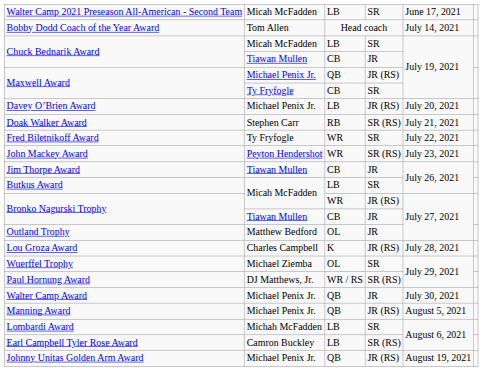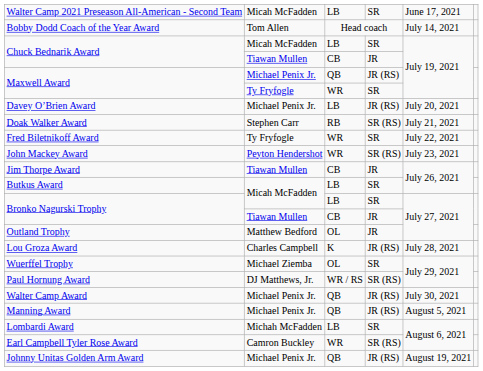Maxwell Award / Ty Fryfogle | column 3: CB -> WR
Bronko Nagurski Trophy / Micah McFadden | column 3: WR -> LB
Bronko Nagurski Trophy / Micah McFadden | column 4: JR (RS) -> SR
Walter Camp Award | column 4: JR -> JR (RS)
Earl Campbell Tyler Rose Award | column 3: LB -> WR
